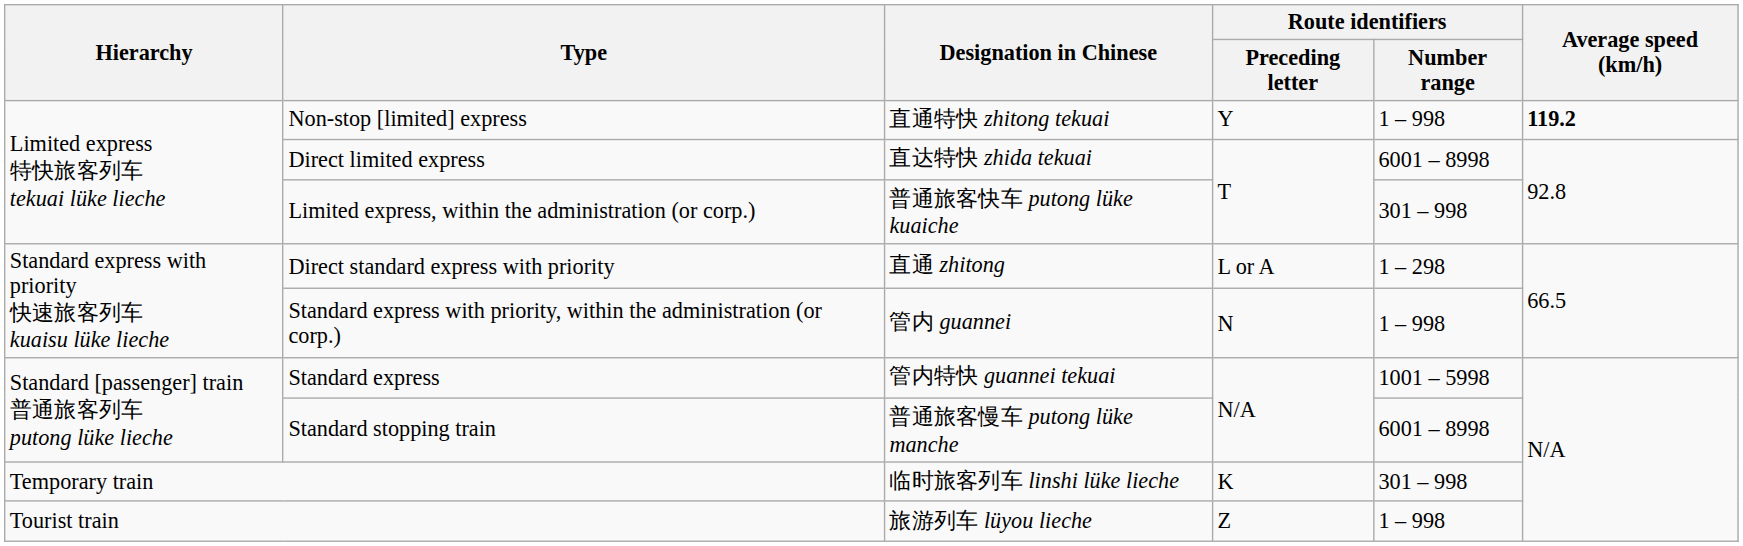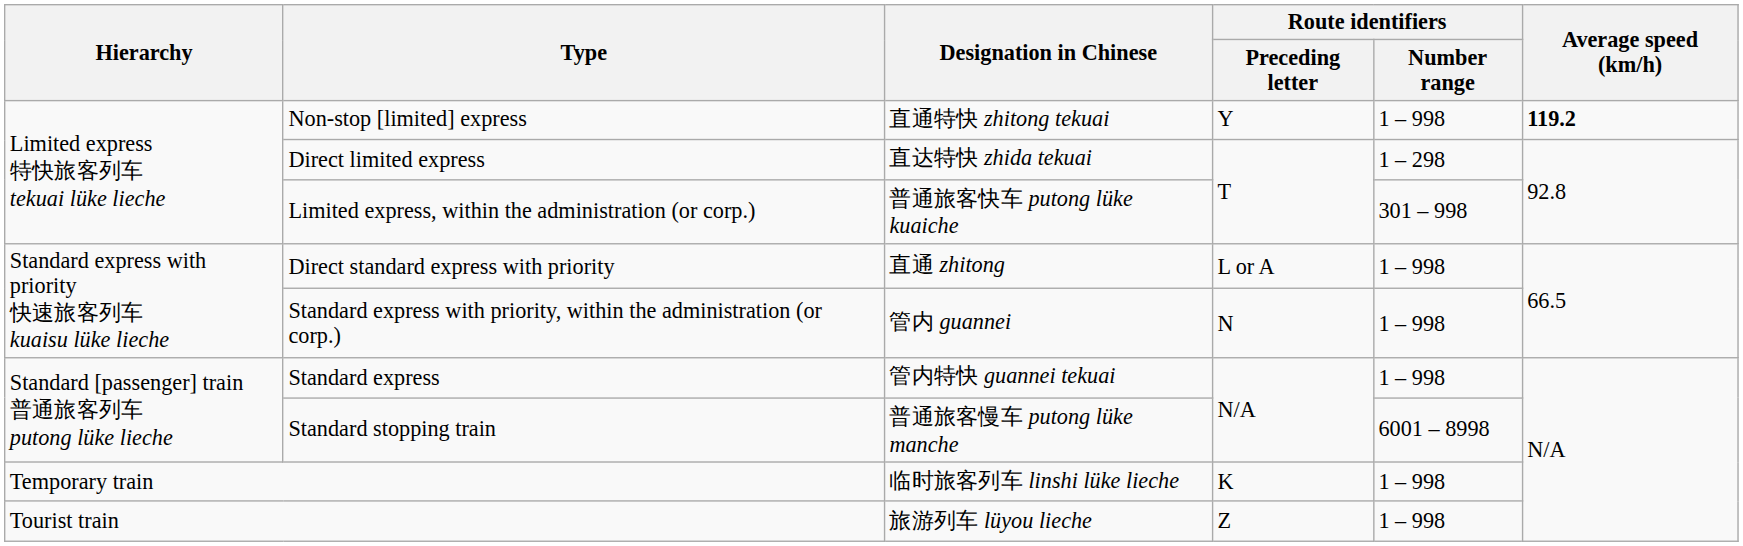Direct limited express | Route identifiers / Number range: 6001 – 8998 -> 1 – 298
Direct standard express with priority | Route identifiers / Number range: 1 – 298 -> 1 – 998
Standard express | Route identifiers / Number range: 1001 – 5998 -> 1 – 998
Temporary train | Route identifiers / Number range: 301 – 998 -> 1 – 998
